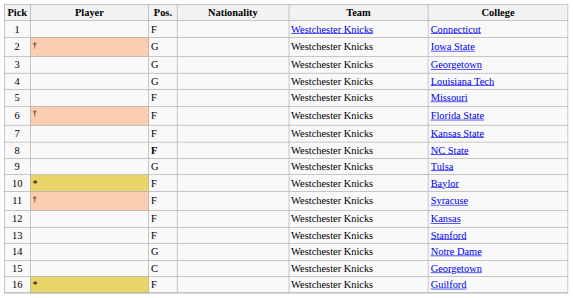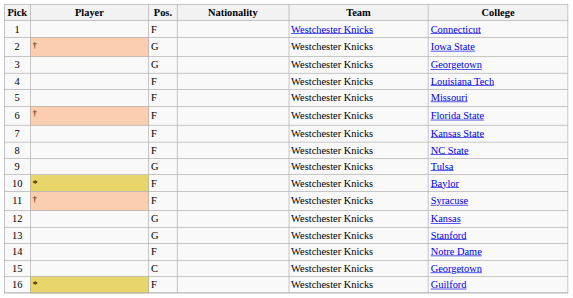4 | Pos.: G -> F
8 | Pos.: bold -> normal
12 | Pos.: F -> G
13 | Pos.: F -> G
14 | Pos.: G -> F
